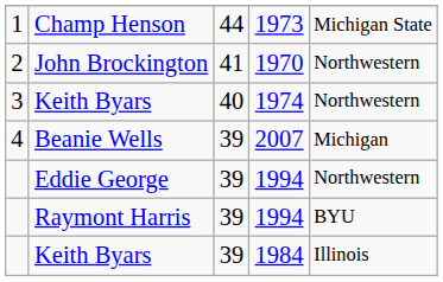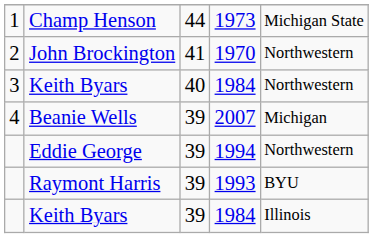3 / Keith Byars | column 4: 1974 -> 1984
Raymont Harris | column 4: 1994 -> 1993
